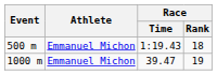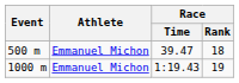500 m | Race / Time: 1:19.43 -> 39.47
1000 m | Race / Time: 39.47 -> 1:19.43
